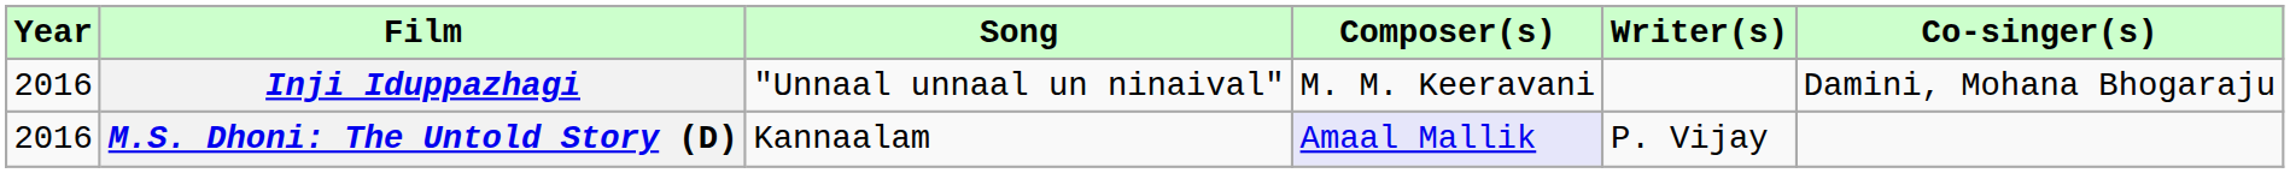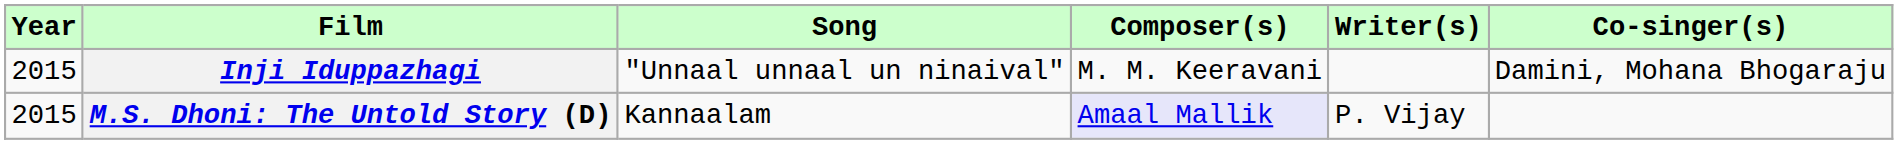Inji Iduppazhagi | Year: 2016 -> 2015
M.S. Dhoni: The Untold Story (D) | Year: 2016 -> 2015
